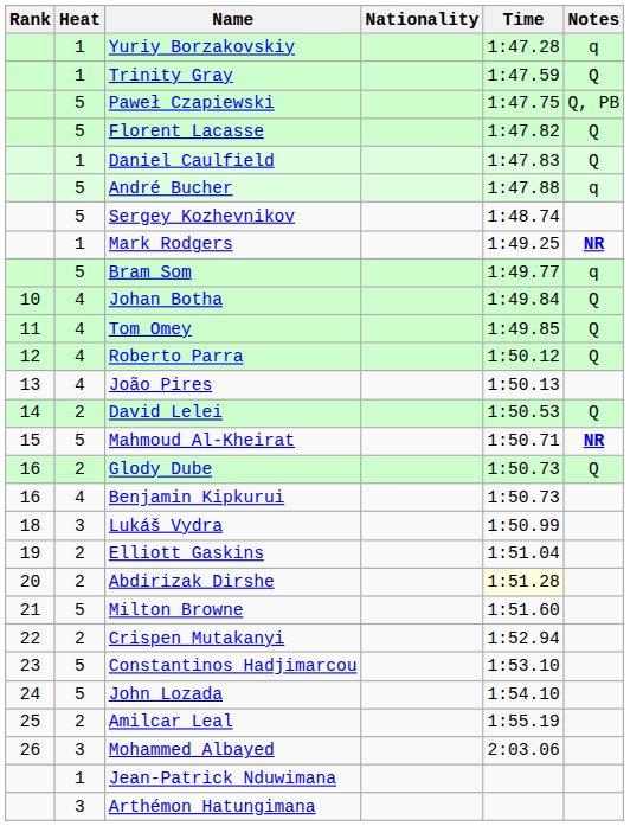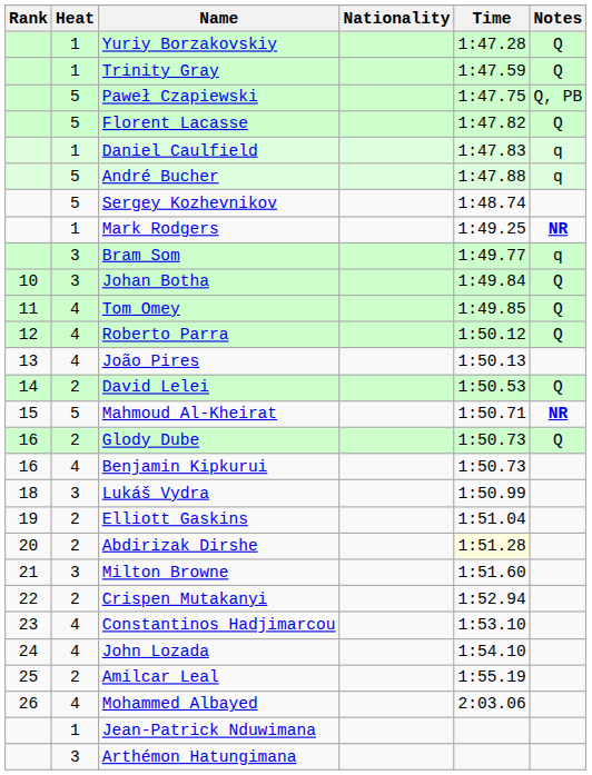Yuriy Borzakovskiy | Notes: q -> Q
Daniel Caulfield | Notes: Q -> q
Bram Som | Heat: 5 -> 3
Johan Botha | Heat: 4 -> 3
Milton Browne | Heat: 5 -> 3
Constantinos Hadjimarcou | Heat: 5 -> 4
John Lozada | Heat: 5 -> 4
Mohammed Albayed | Heat: 3 -> 4
